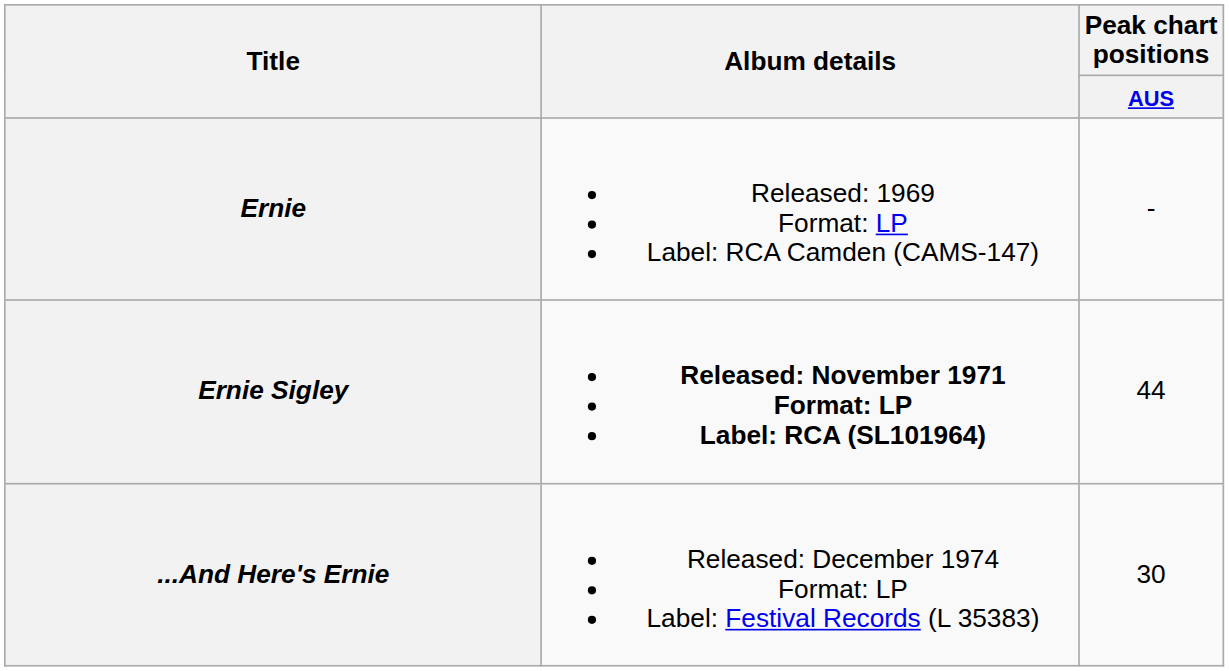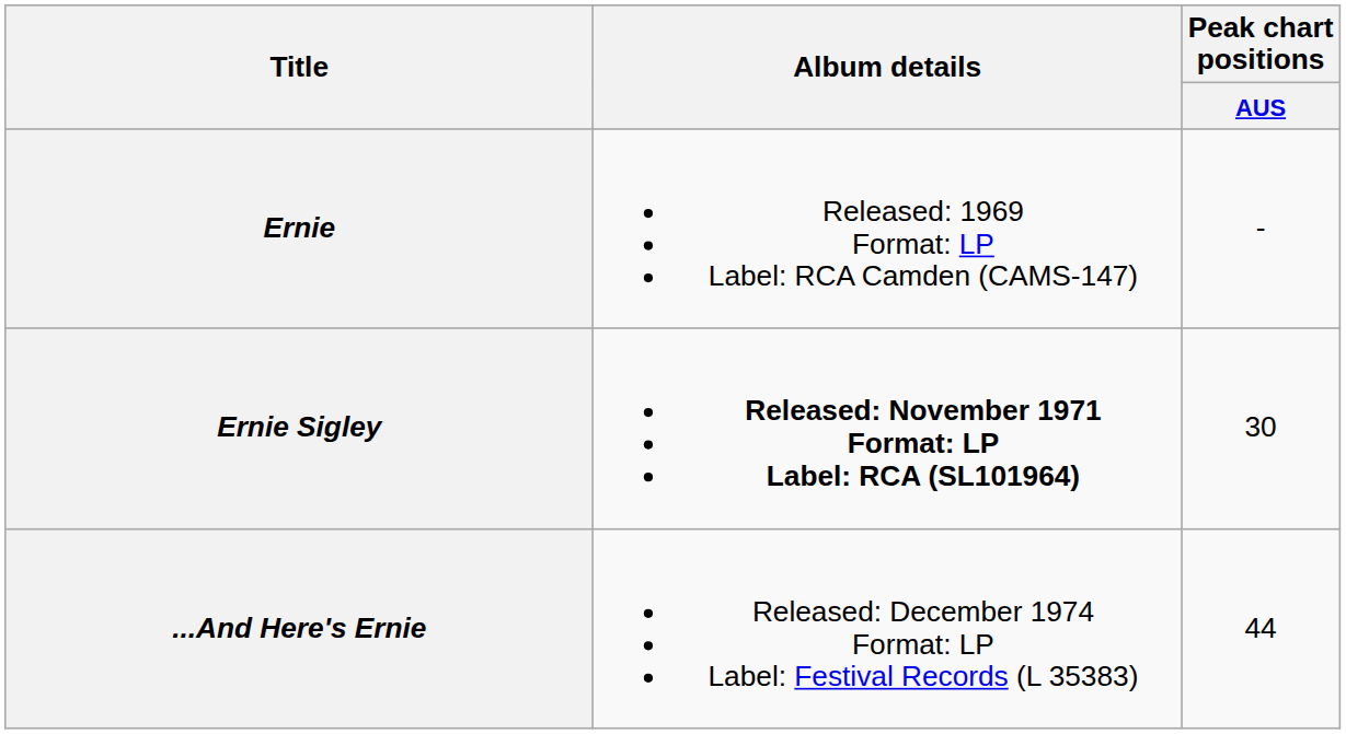Ernie Sigley | Peak chart positions / AUS: 44 -> 30
...And Here's Ernie | Peak chart positions / AUS: 30 -> 44
